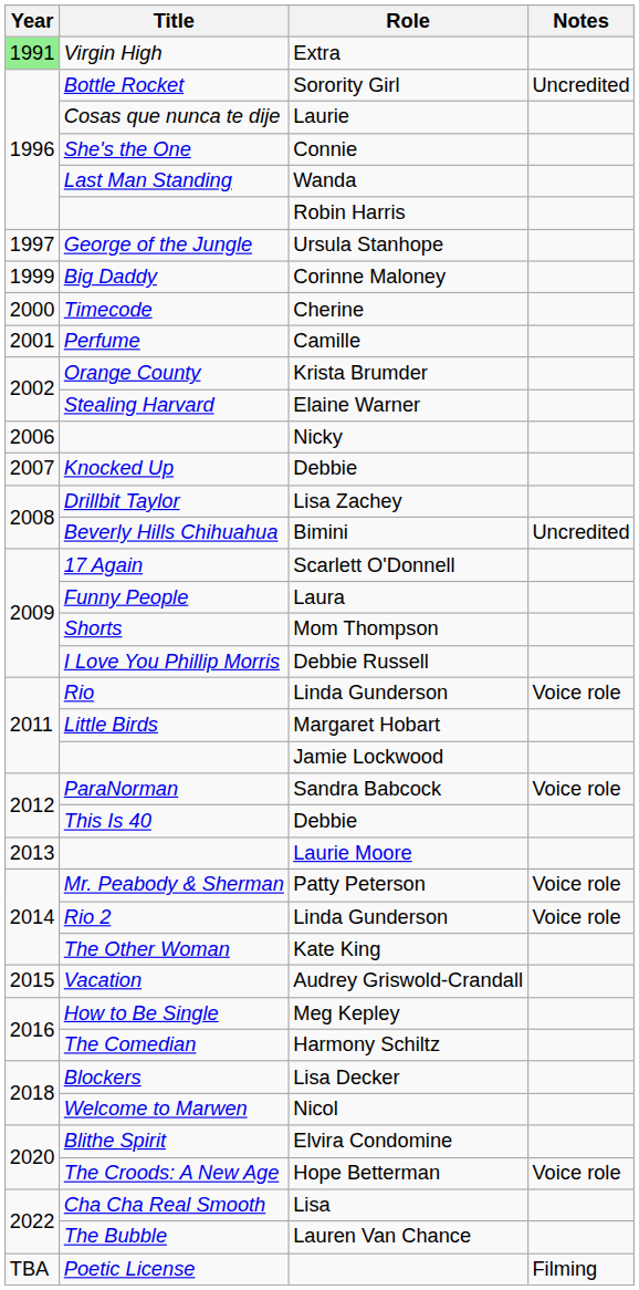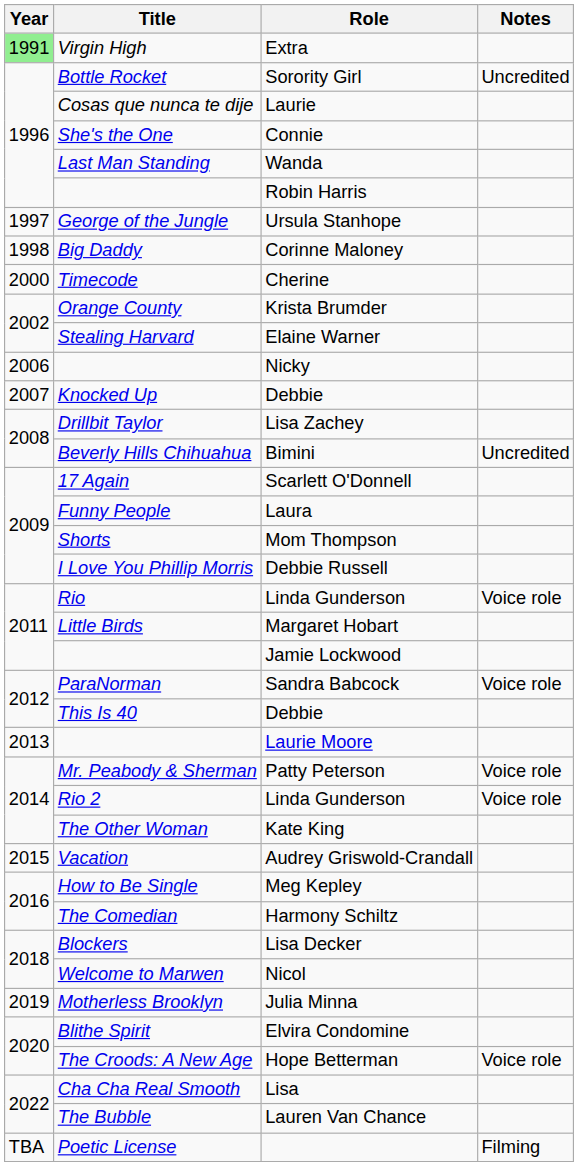Corinne Maloney | Year: 1999 -> 1998
- row: 2001 | Perfume | Camille
+ row: 2019 | Motherless Brooklyn | Julia Minna
